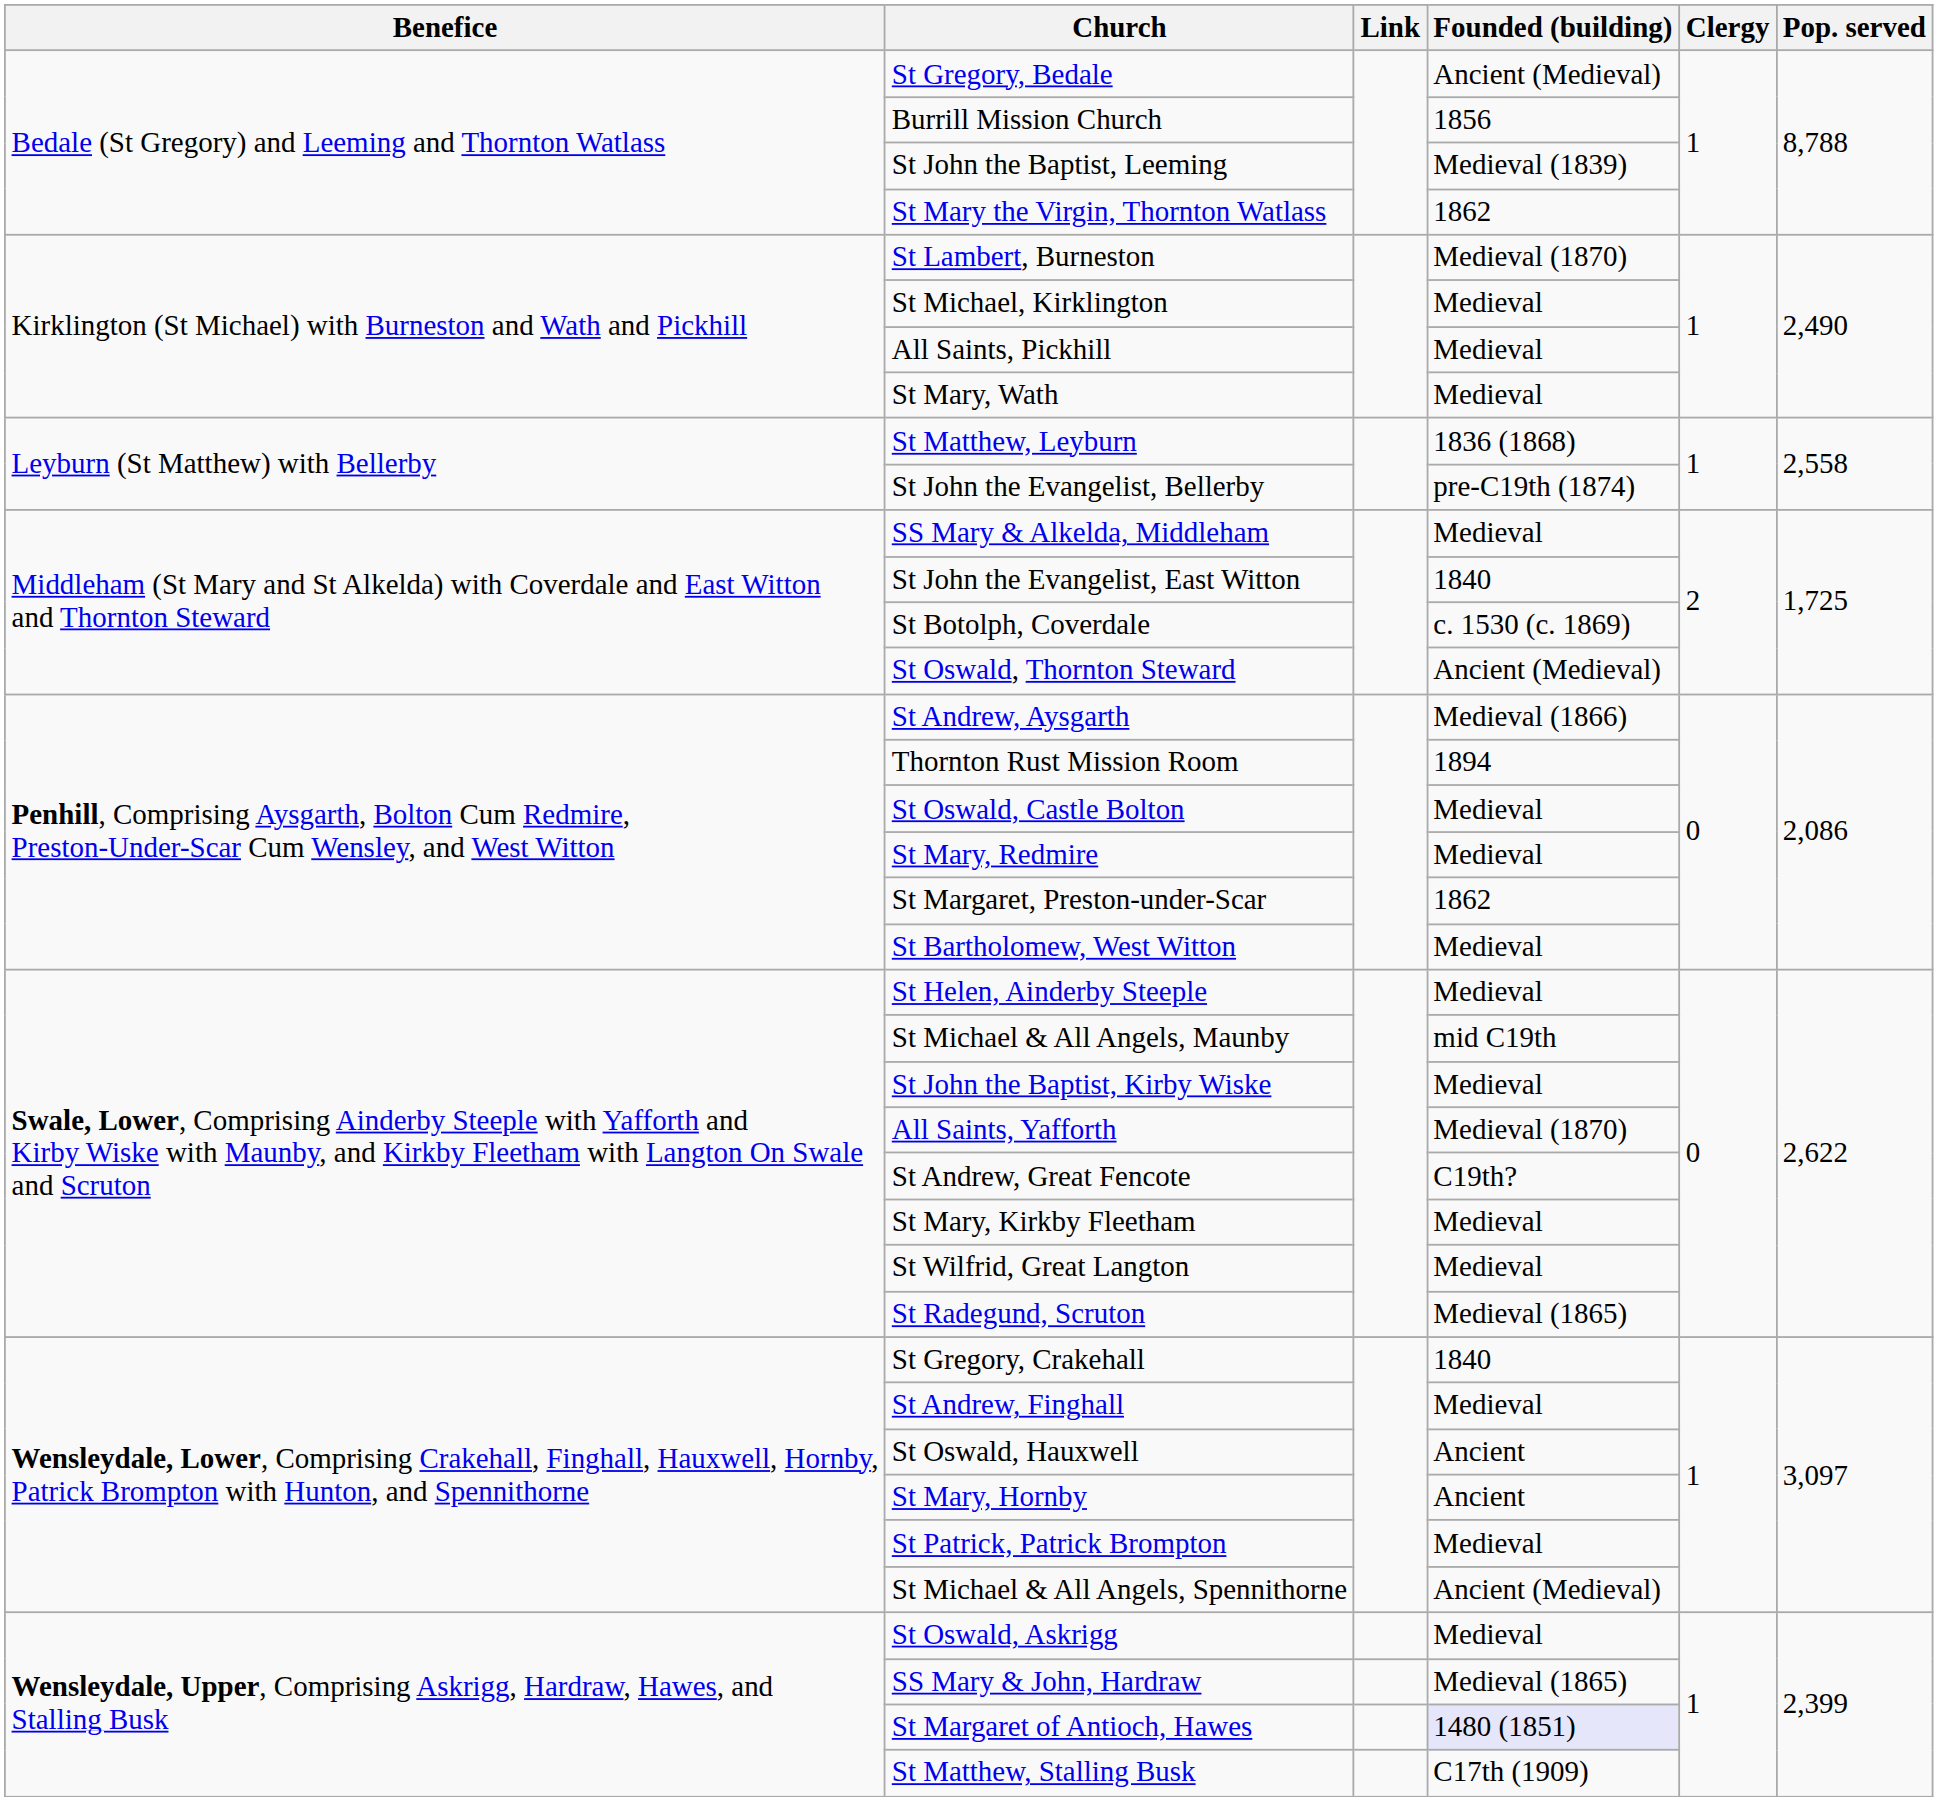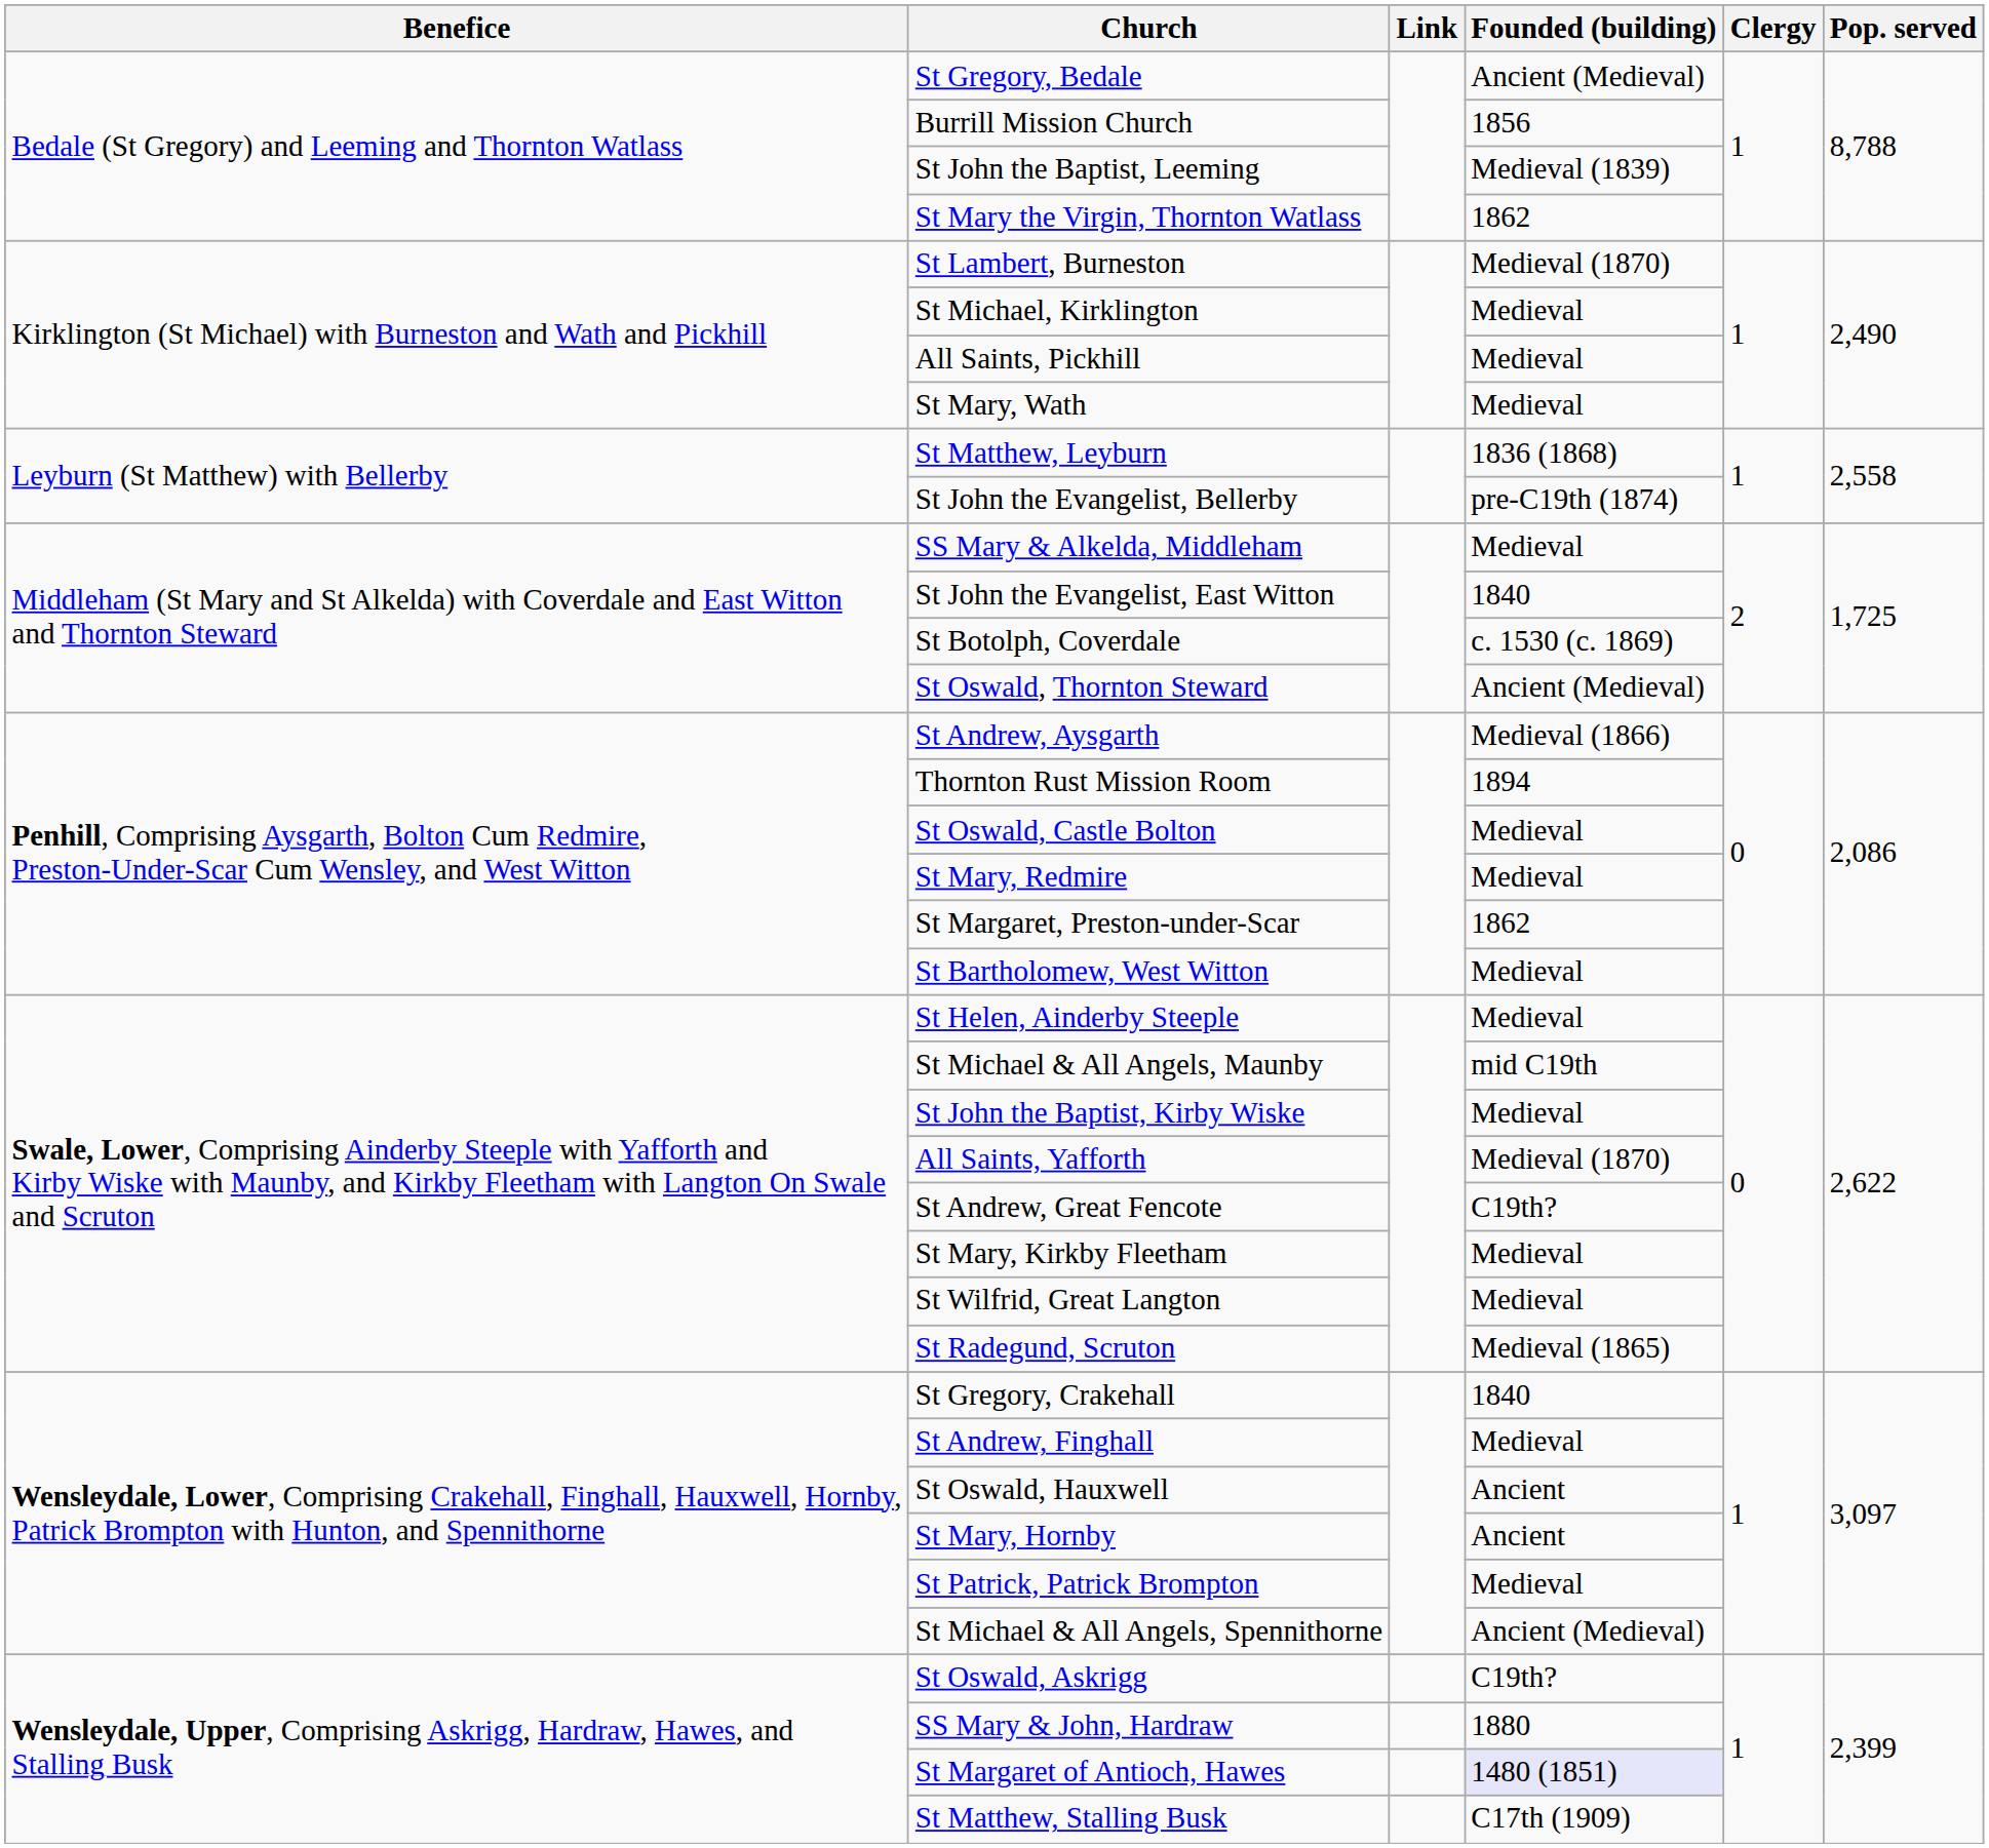St Oswald, Askrigg | Founded (building): Medieval -> C19th?
SS Mary & John, Hardraw | Founded (building): Medieval (1865) -> 1880
